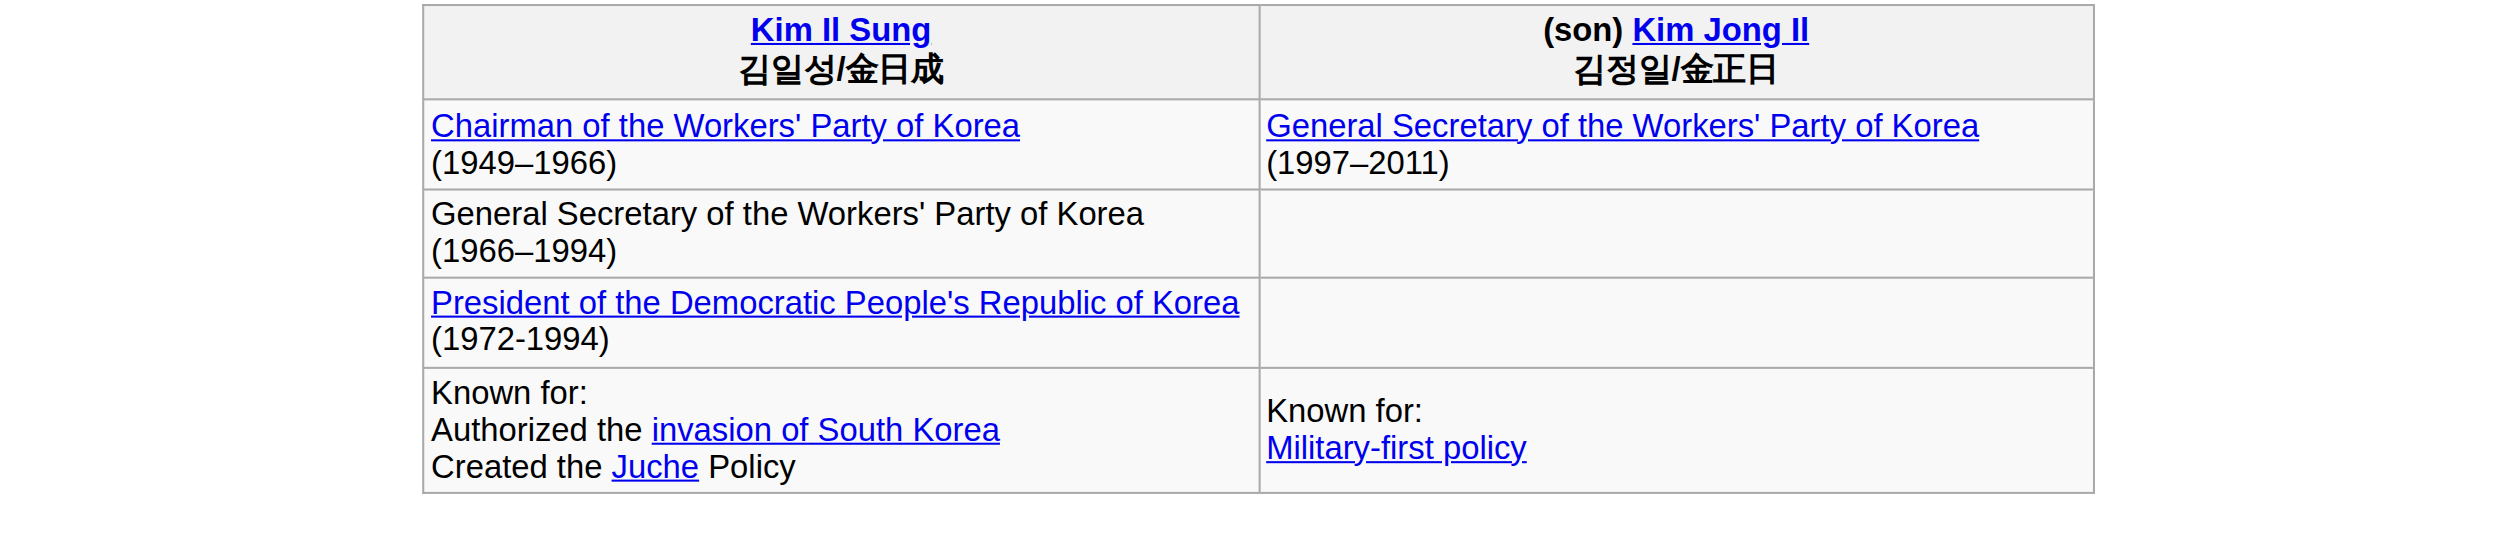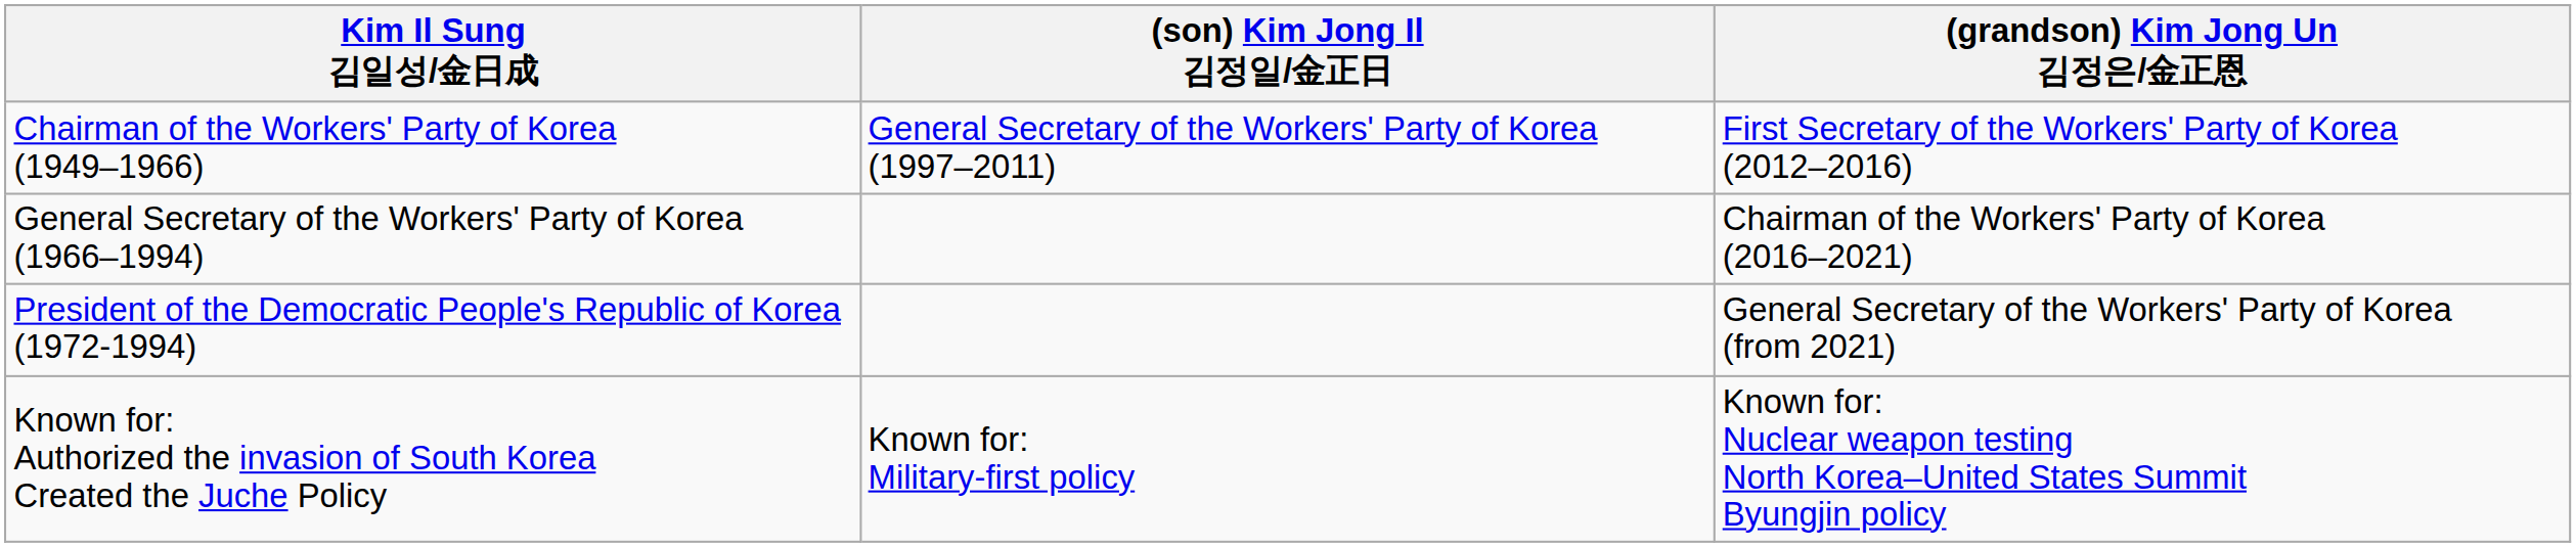+ column: (grandson) Kim Jong Un 김정은/金正恩 | First Secretary of the Workers' Party of Korea (2012–2016) | Chairman of the Workers' Party of Korea (2016–2021) | General Secretary of the Workers' Party of Korea (from 2021) | Known for: Nuclear weapon testing North Korea–United States Summit Byungjin policy
